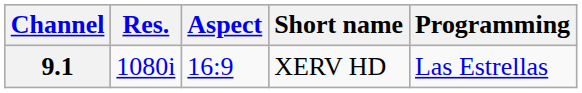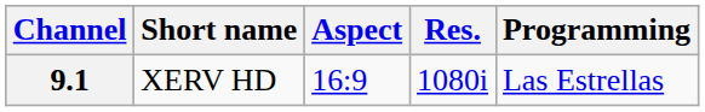columns swapped: Res. <-> Short name
